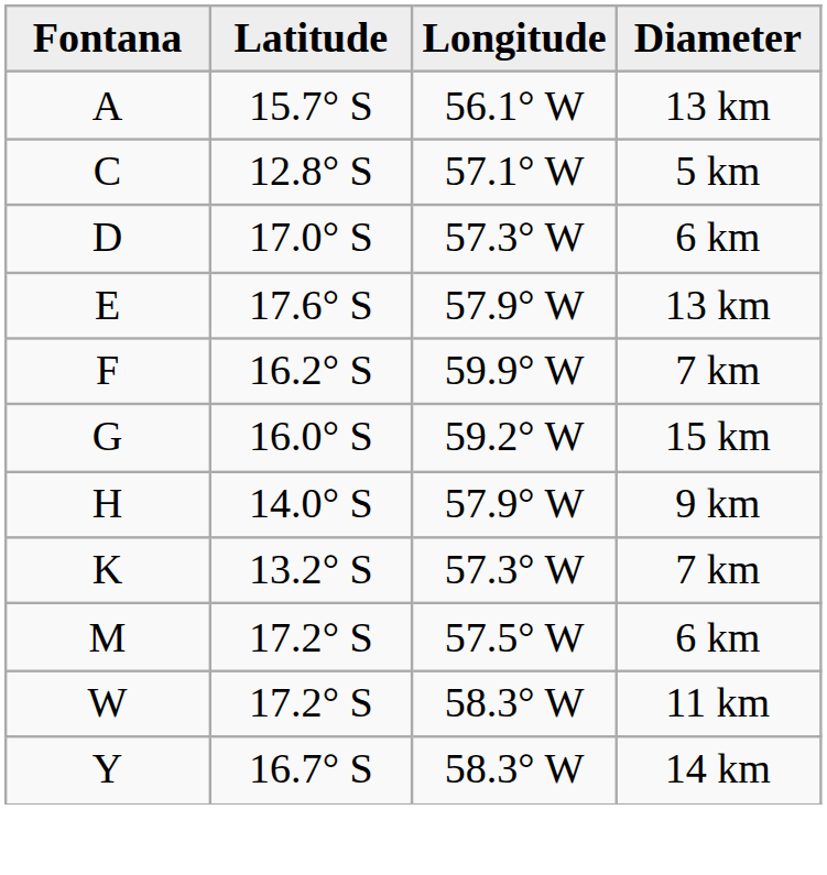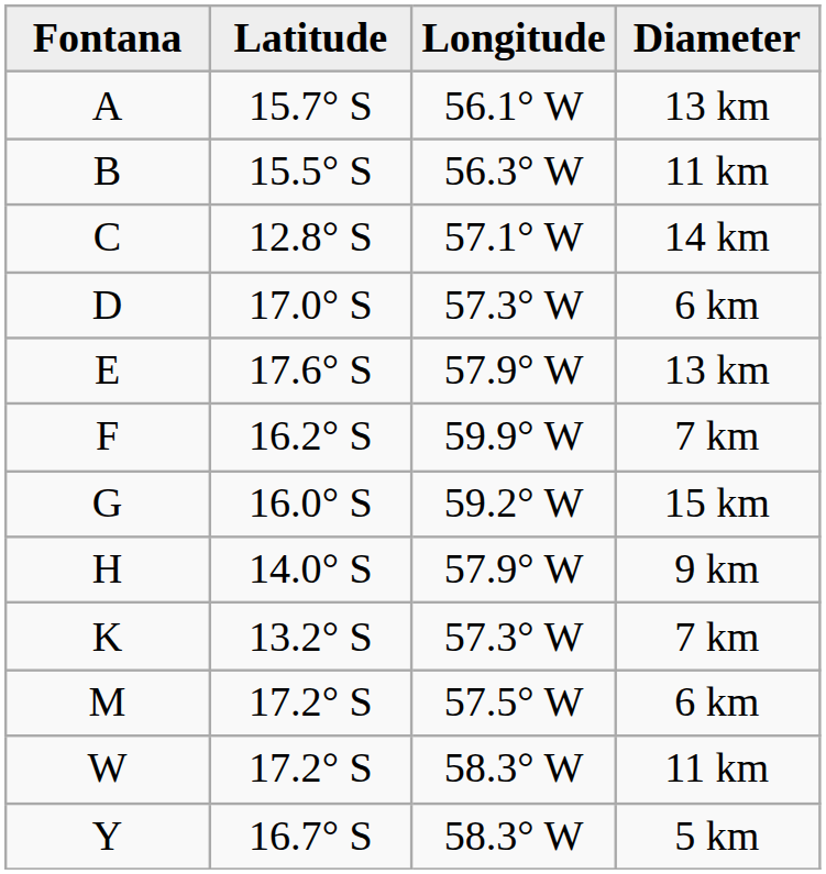+ row: B | 15.5° S | 56.3° W | 11 km
C | Diameter: 5 km -> 14 km
Y | Diameter: 14 km -> 5 km
